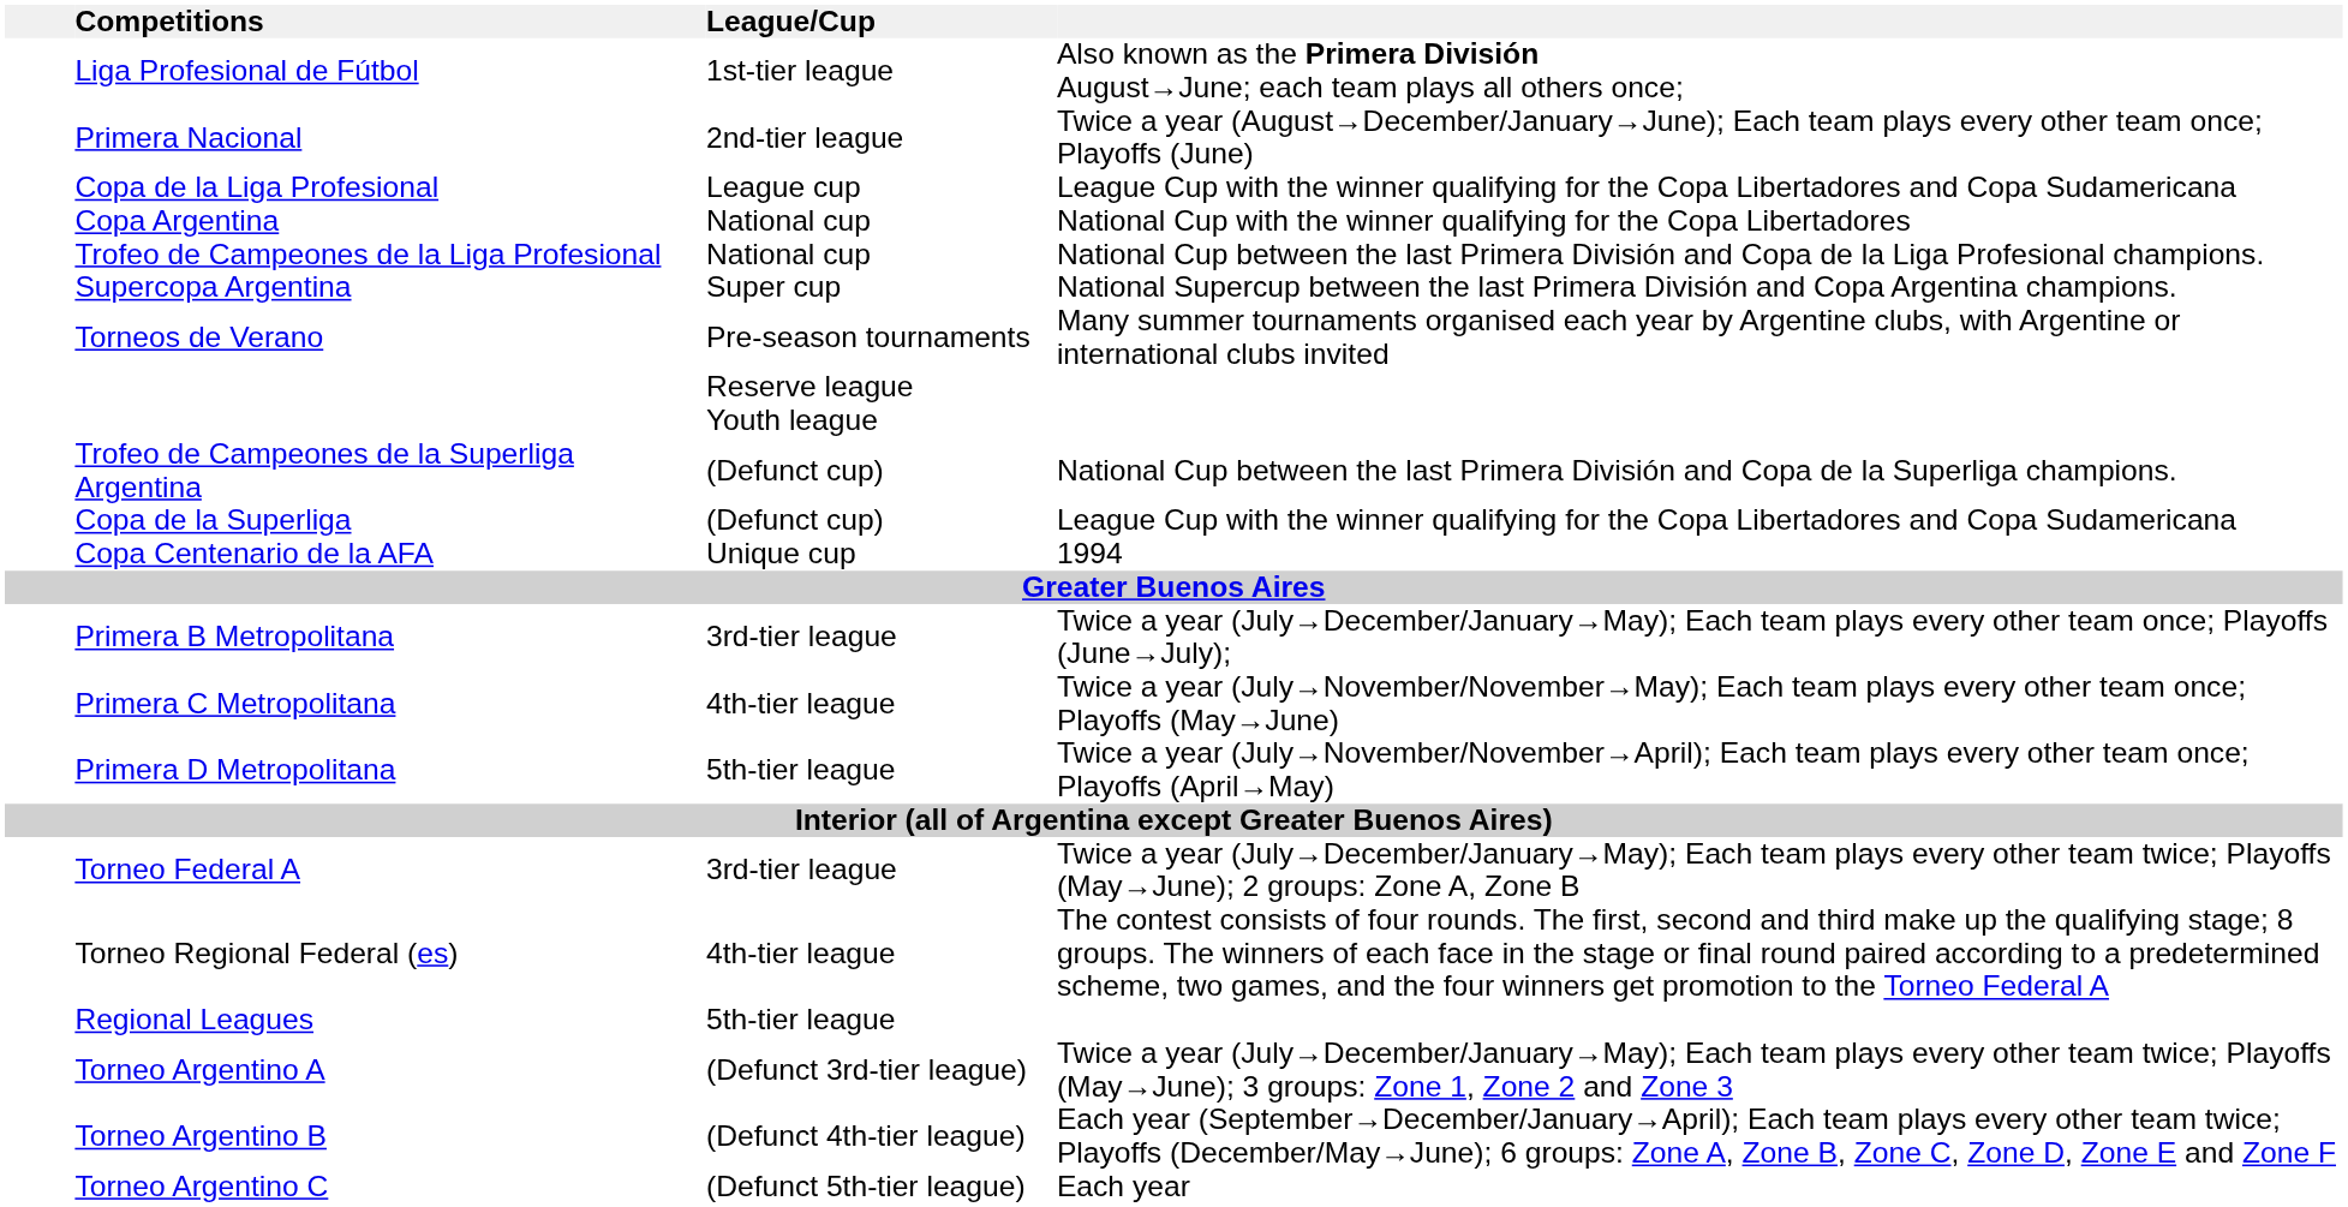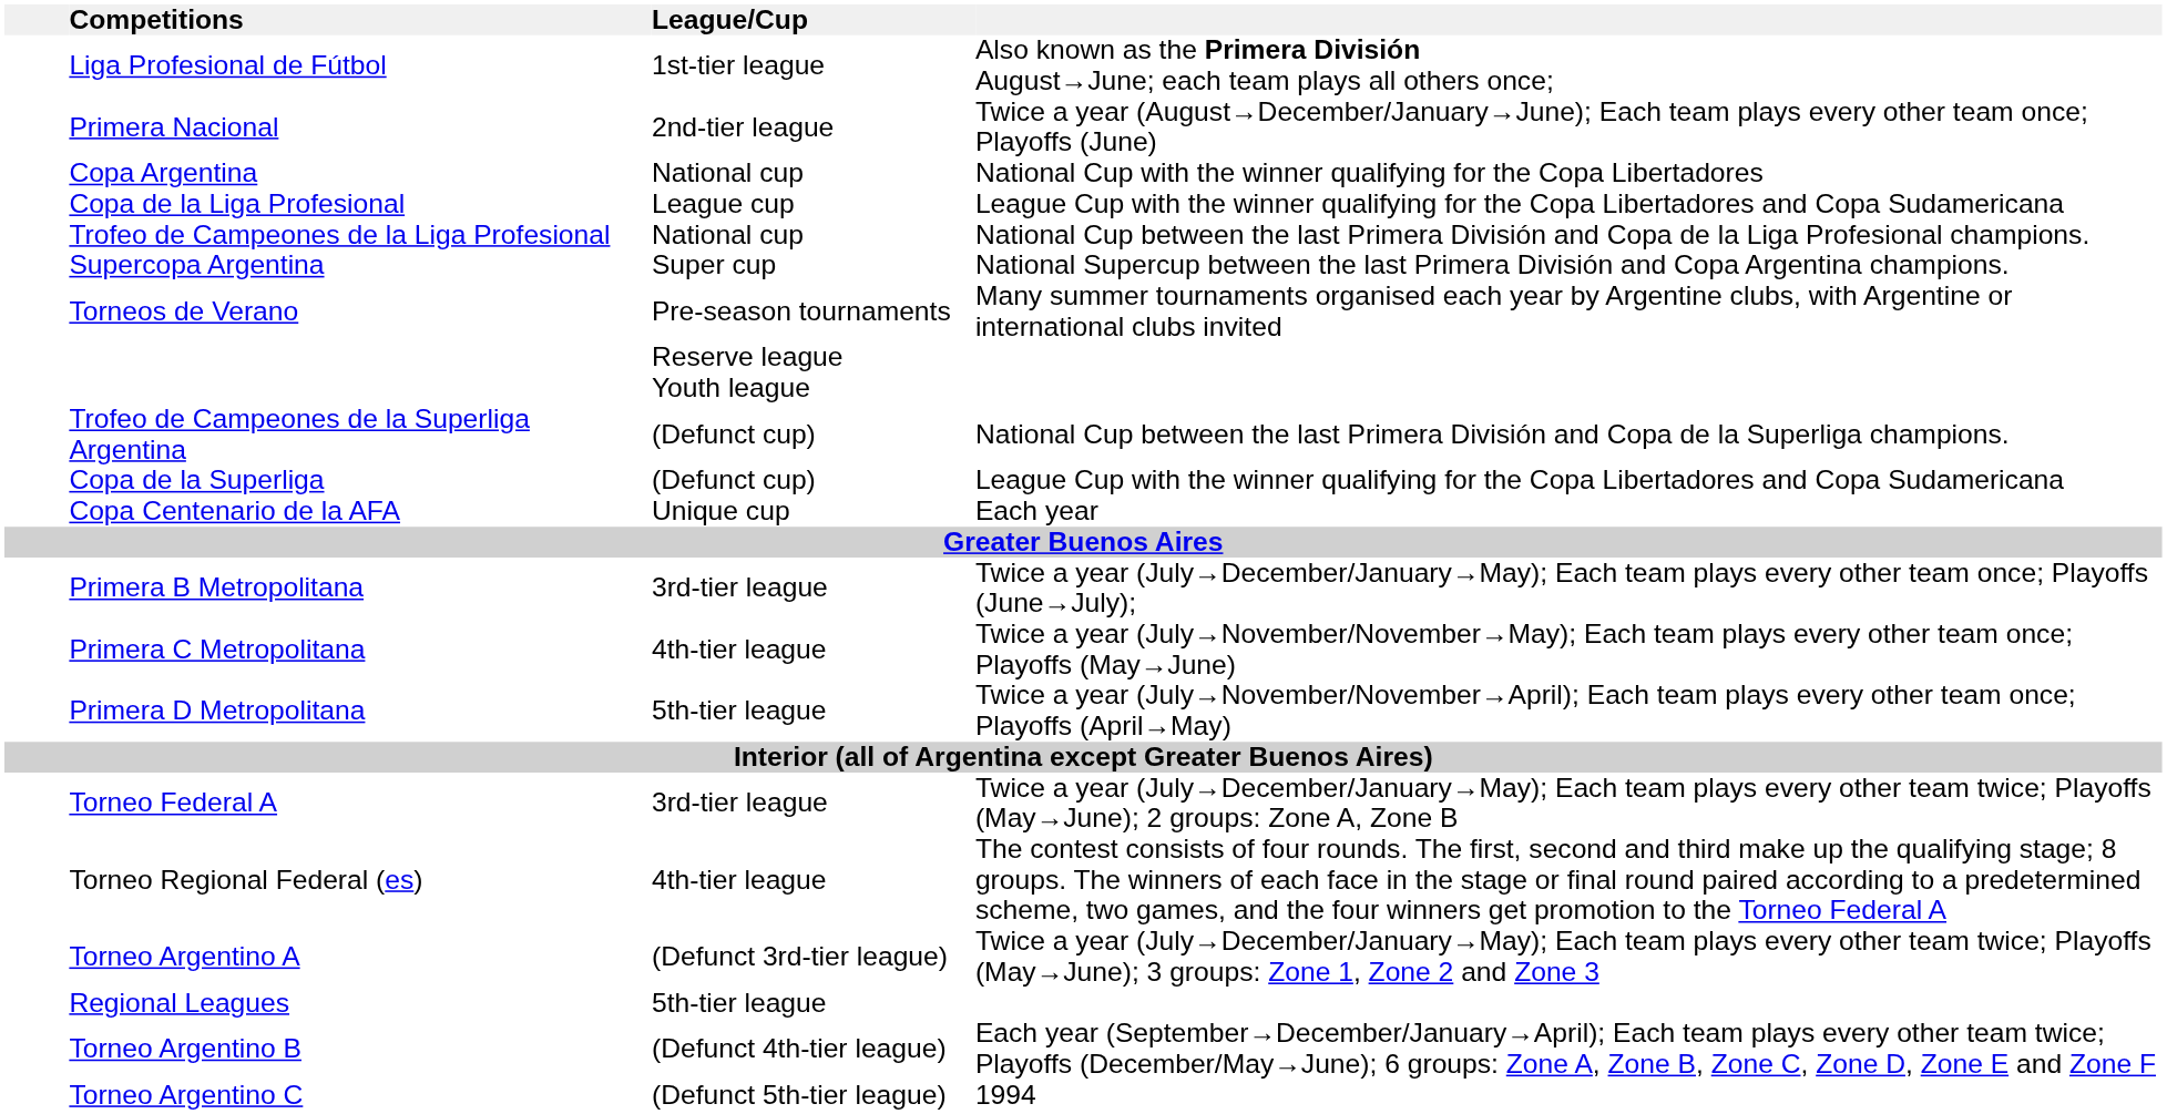rows swapped: Copa Argentina <-> Copa de la Liga Profesional
Copa Centenario de la AFA | column 4: 1994 -> Each year
rows swapped: Regional Leagues <-> Torneo Argentino A
Torneo Argentino C | column 4: Each year -> 1994
